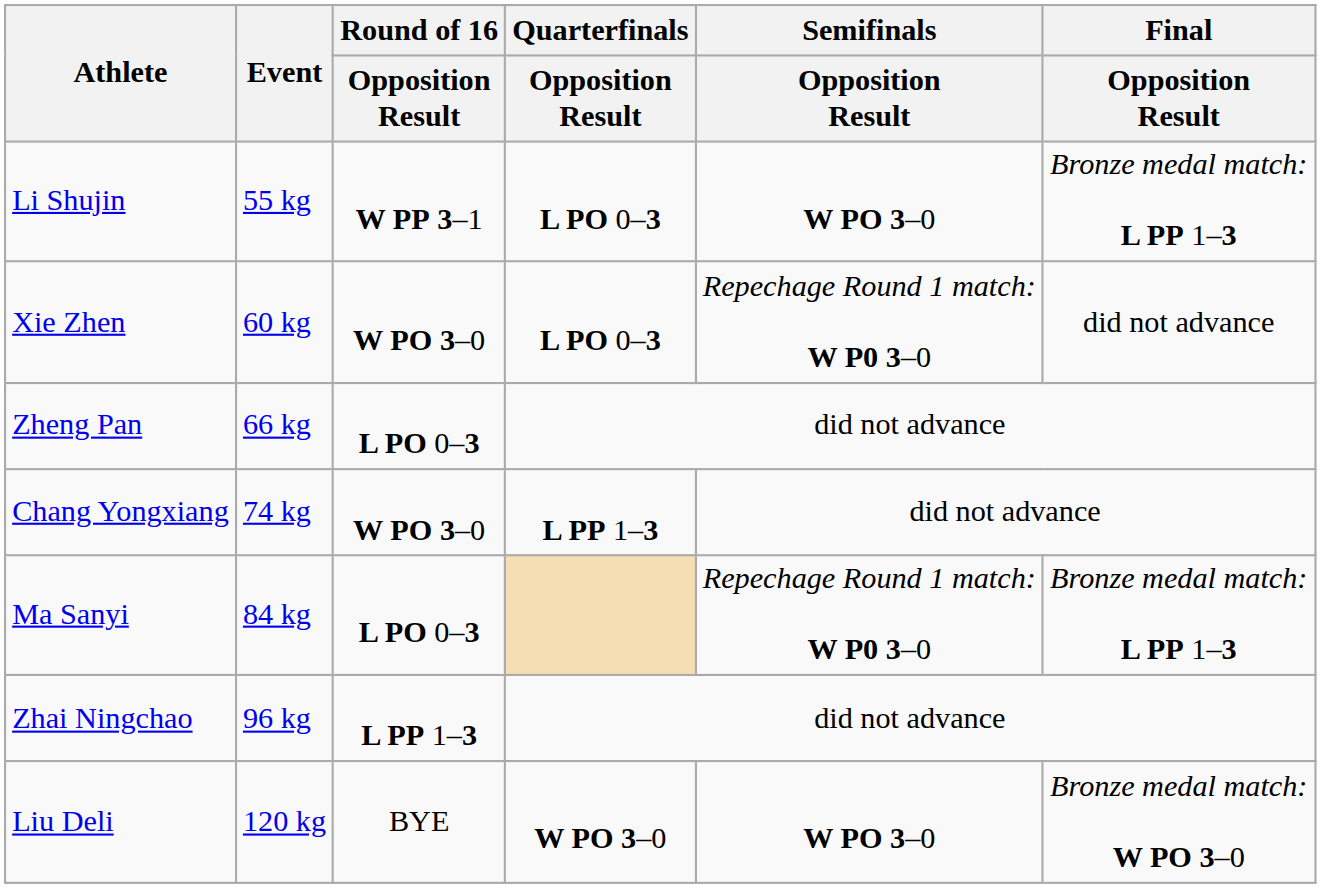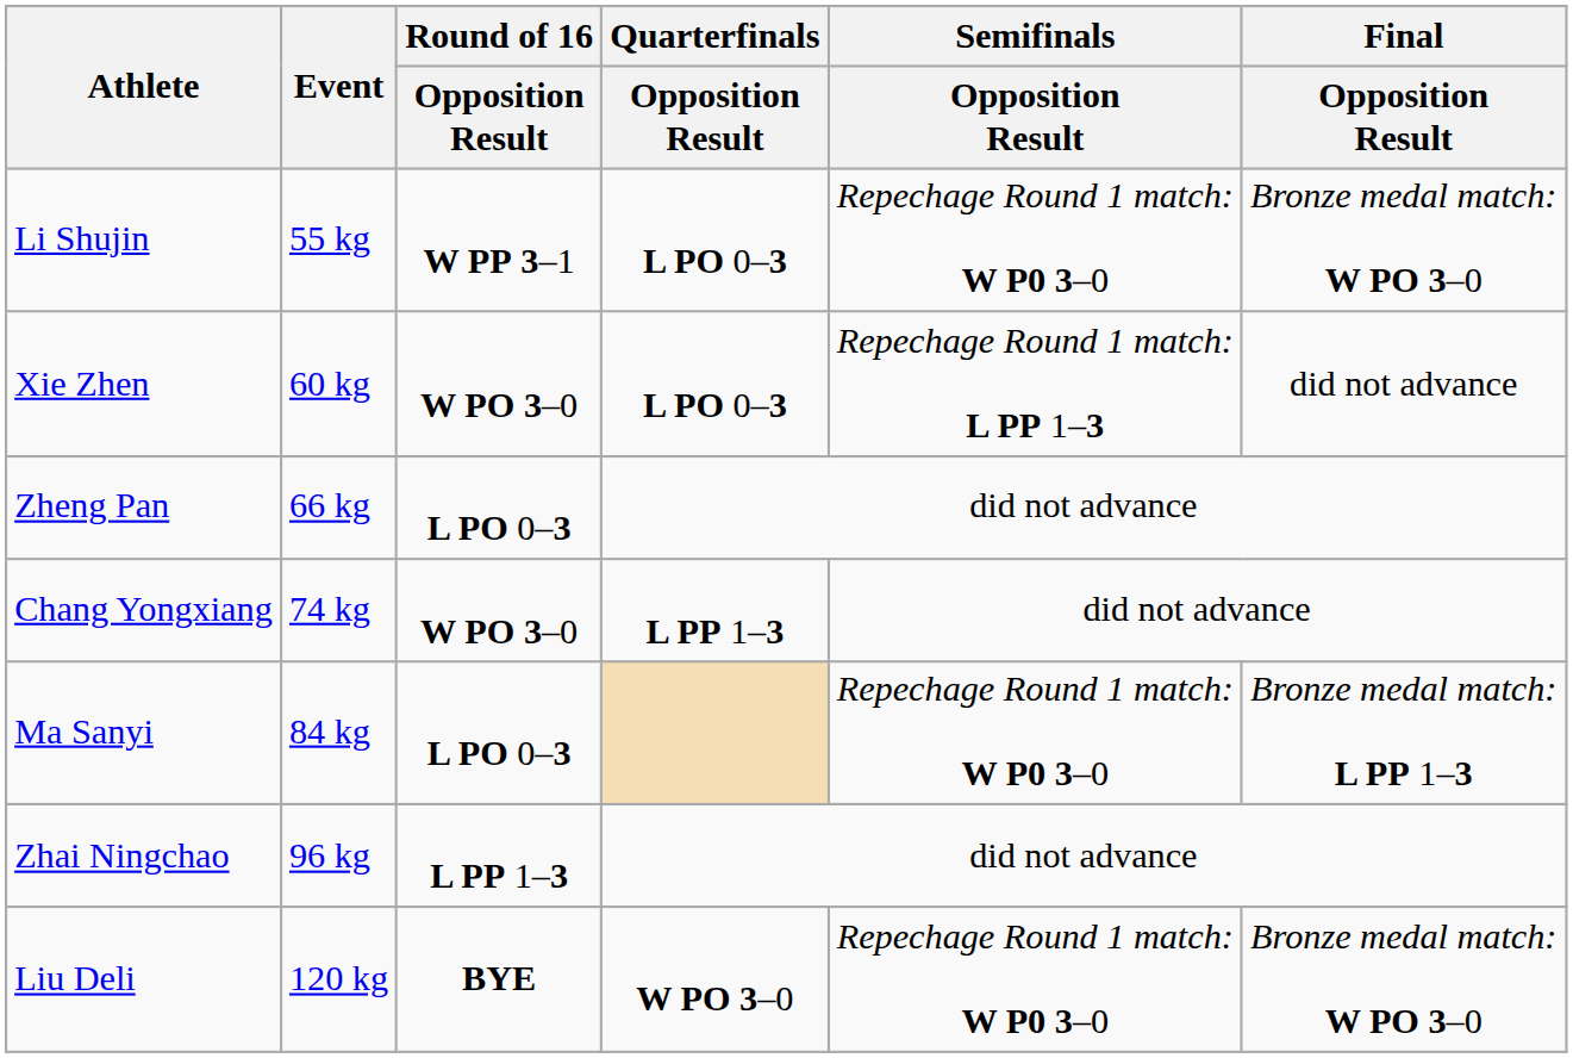Li Shujin | Semifinals / Opposition Result: W PO 3–0 -> Repechage Round 1 match: W P0 3–0
Li Shujin | Final / Opposition Result: Bronze medal match: L PP 1–3 -> Bronze medal match: W PO 3–0
Xie Zhen | Semifinals / Opposition Result: Repechage Round 1 match: W P0 3–0 -> Repechage Round 1 match: L PP 1–3
Liu Deli | Round of 16 / Opposition Result: normal -> bold
Liu Deli | Semifinals / Opposition Result: W PO 3–0 -> Repechage Round 1 match: W P0 3–0
